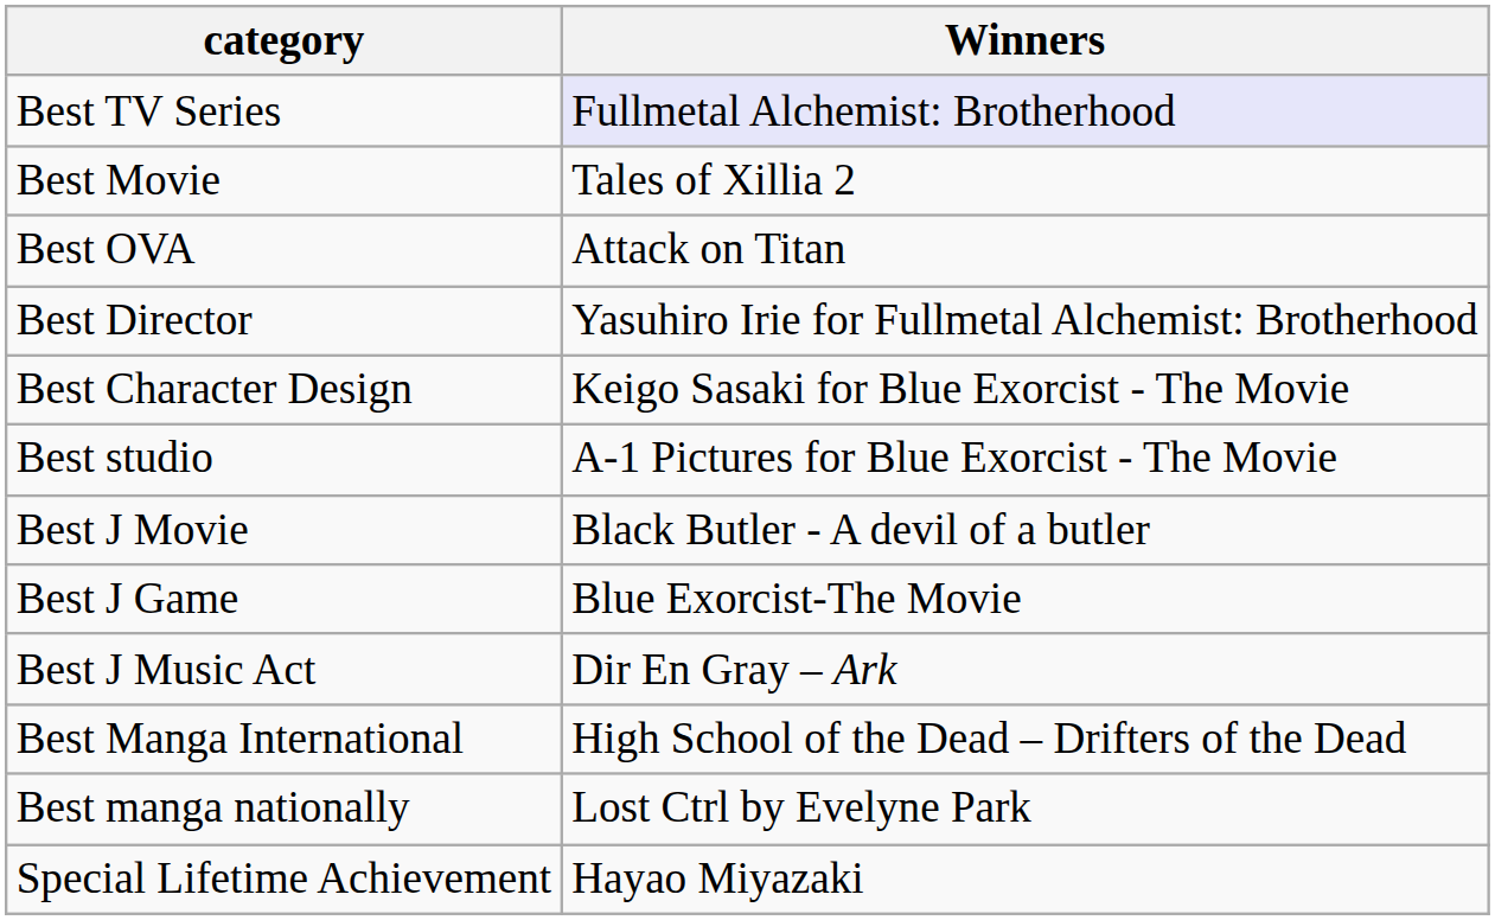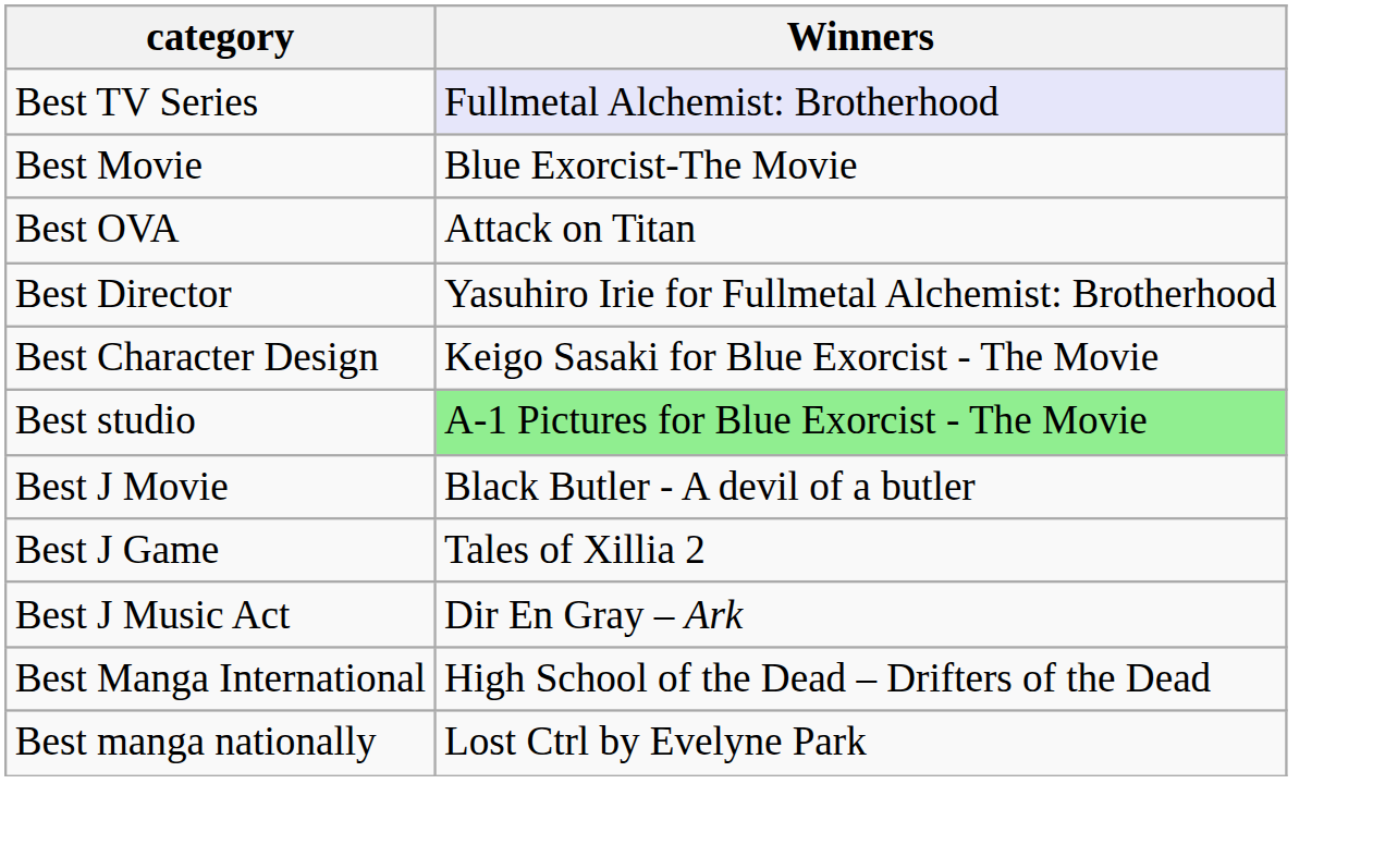Best Movie | Winners: Tales of Xillia 2 -> Blue Exorcist-The Movie
Best studio | Winners: no background -> lightgreen background
Best J Game | Winners: Blue Exorcist-The Movie -> Tales of Xillia 2
- row: Special Lifetime Achievement | Hayao Miyazaki
